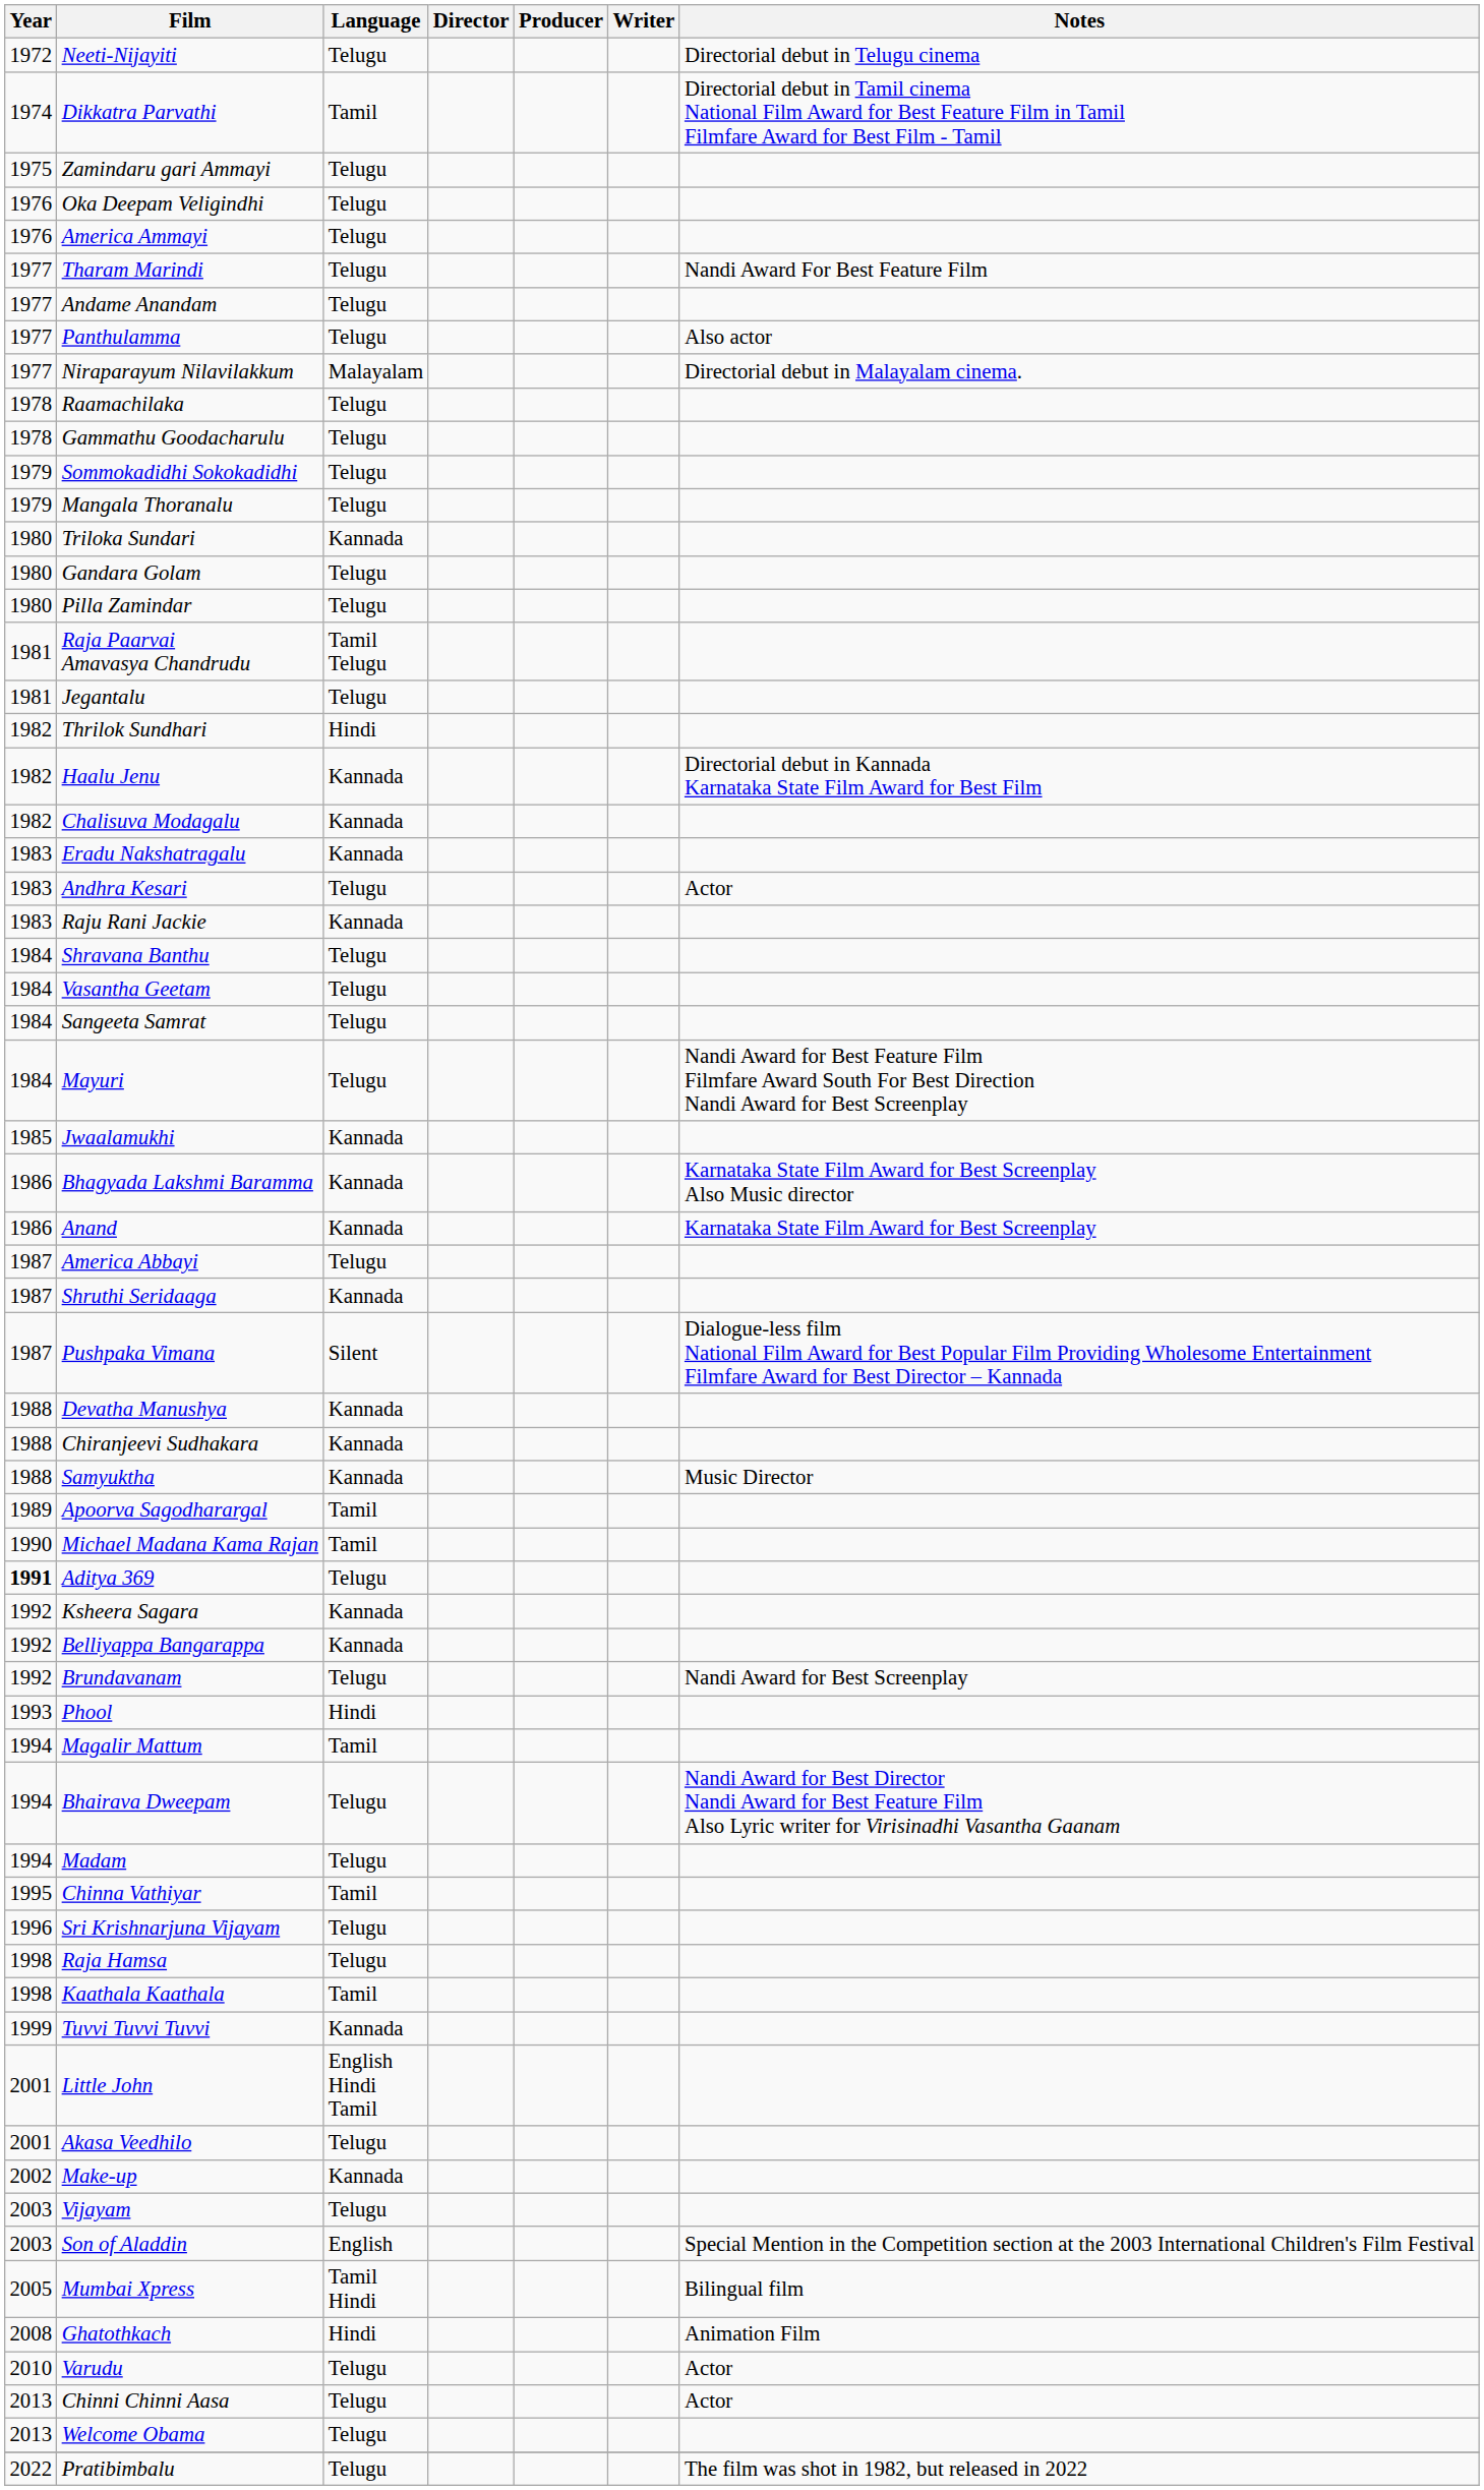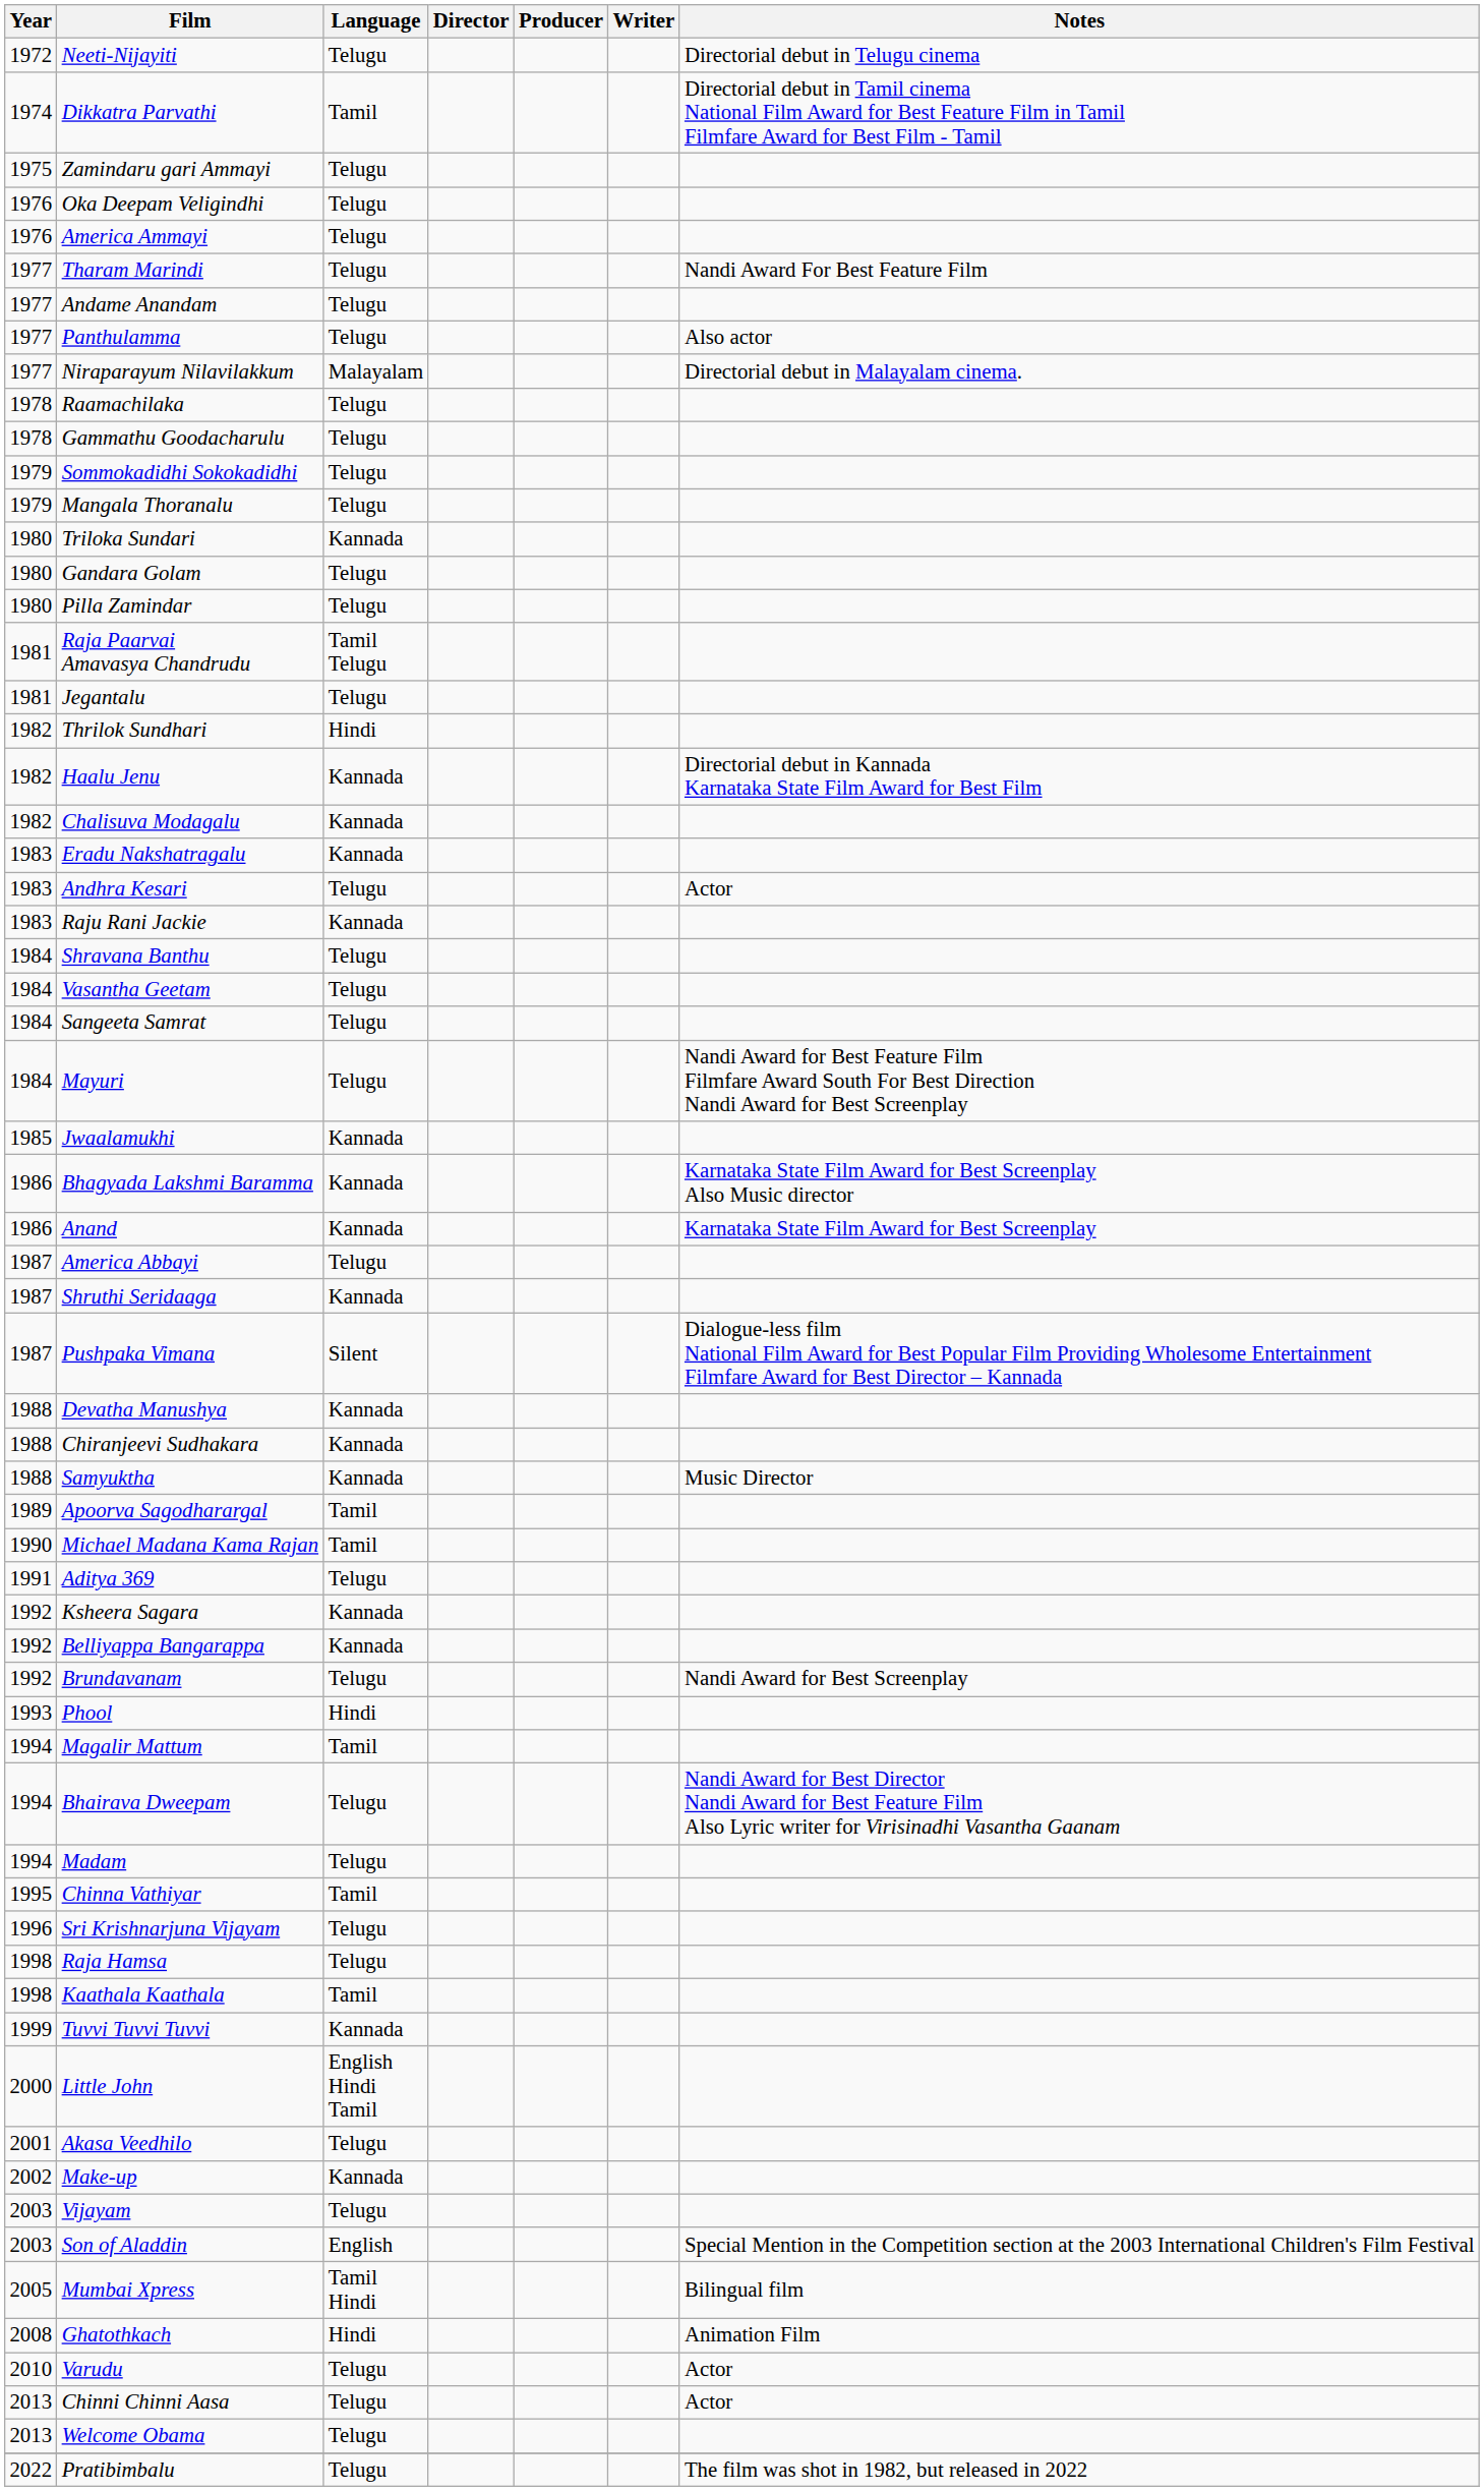Aditya 369 | Year: bold -> normal
Little John | Year: 2001 -> 2000
